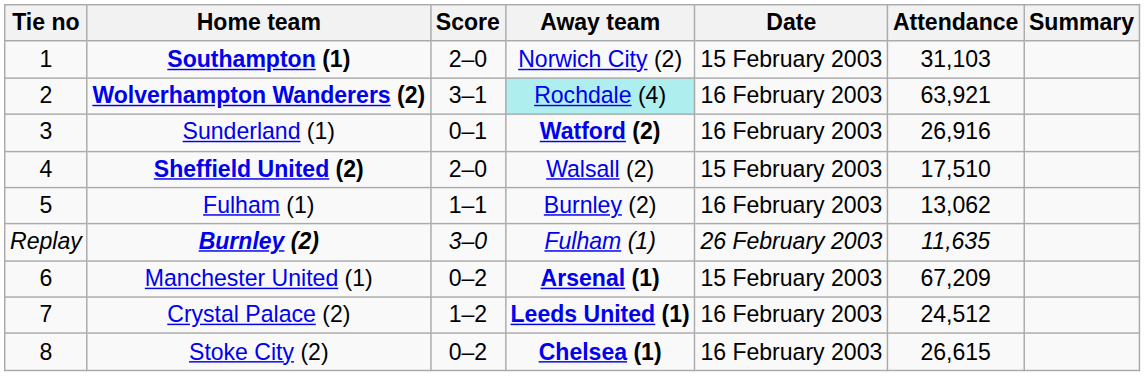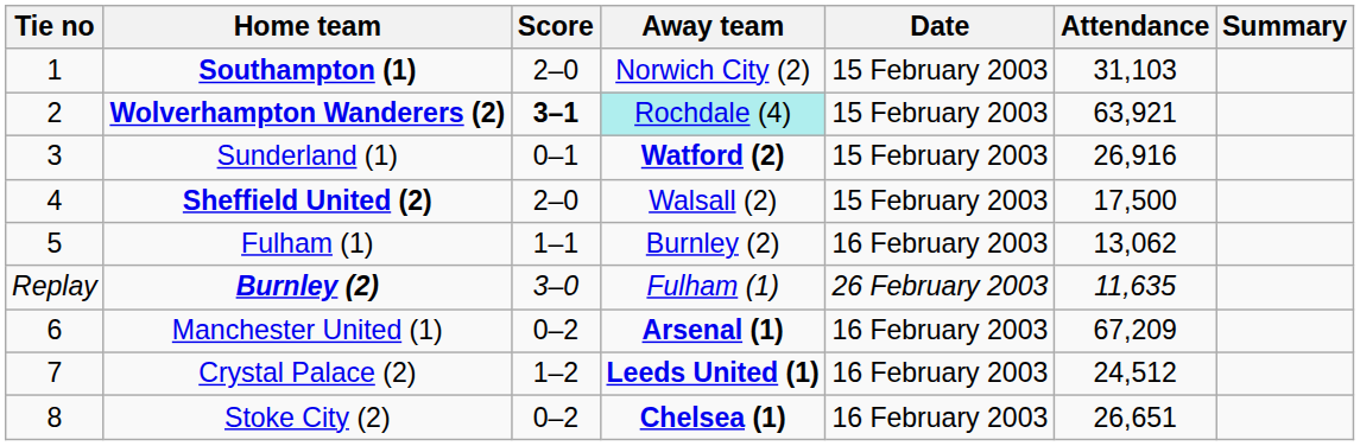Wolverhampton Wanderers (2) | Score: normal -> bold
Wolverhampton Wanderers (2) | Date: 16 February 2003 -> 15 February 2003
Sunderland (1) | Date: 16 February 2003 -> 15 February 2003
Sheffield United (2) | Attendance: 17,510 -> 17,500
Manchester United (1) | Date: 15 February 2003 -> 16 February 2003
Stoke City (2) | Attendance: 26,615 -> 26,651
